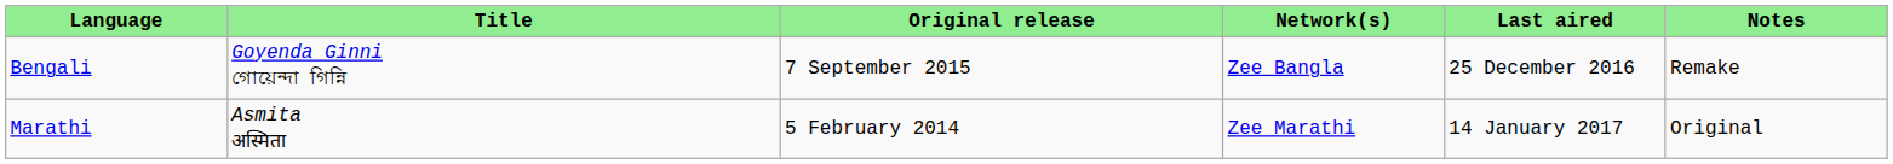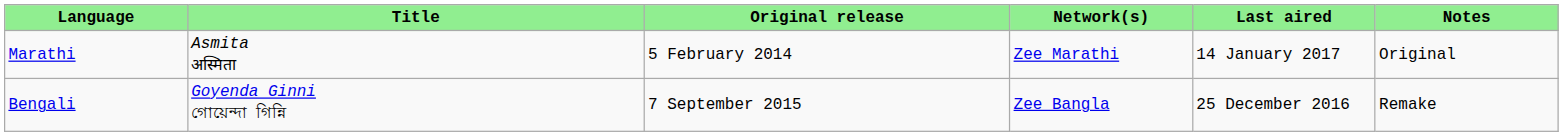rows swapped: Marathi <-> Bengali
